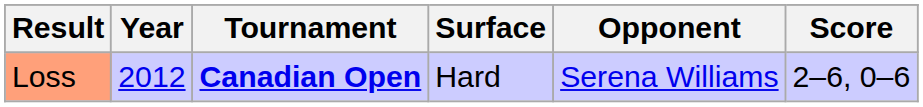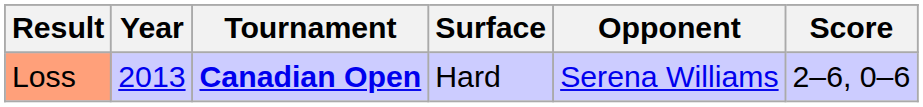Loss | Year: 2012 -> 2013
